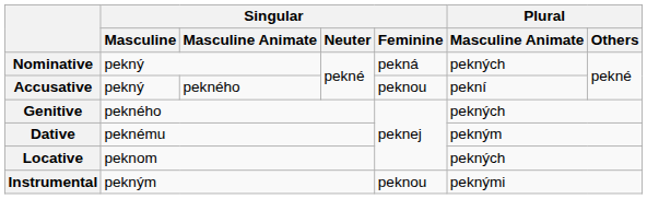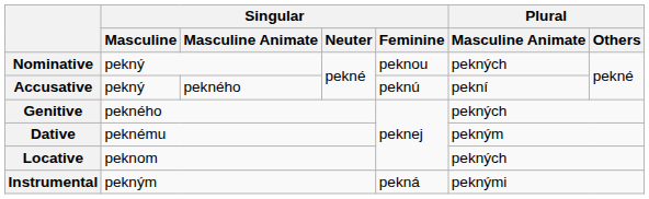Nominative | Singular / Feminine: pekná -> peknou
Accusative | Singular / Feminine: peknou -> peknú
Instrumental | Singular / Feminine: peknou -> pekná
